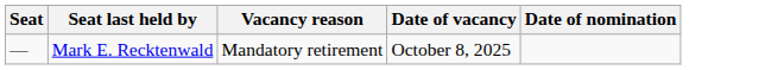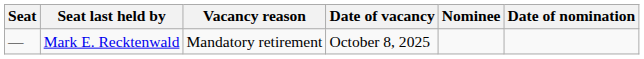+ column: Nominee
